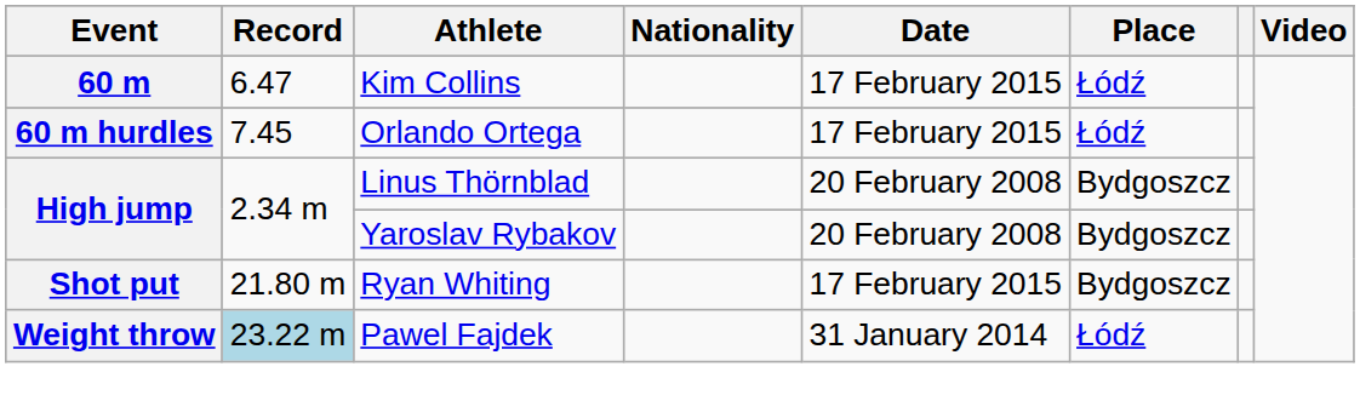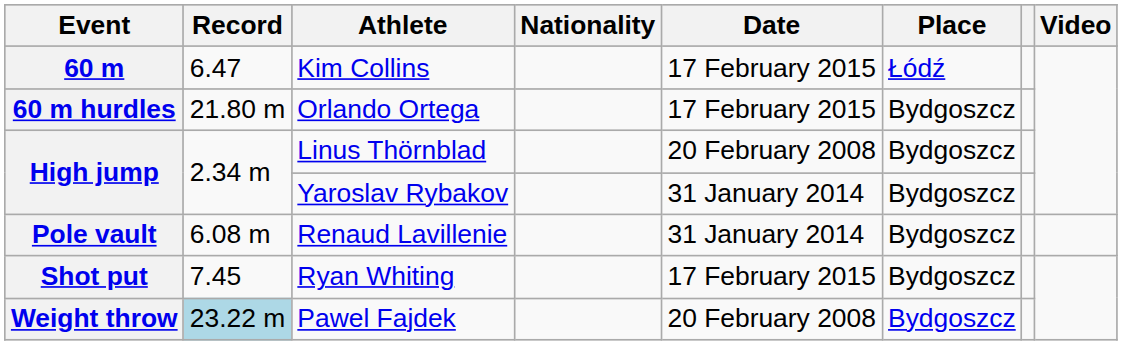Orlando Ortega | Record: 7.45 -> 21.80 m
Orlando Ortega | Place: Łódź -> Bydgoszcz
Yaroslav Rybakov | Date: 20 February 2008 -> 31 January 2014
+ row: Pole vault | 6.08 m | Renaud Lavillenie | 31 January 2014 | Bydgoszcz
Ryan Whiting | Record: 21.80 m -> 7.45
Pawel Fajdek | Date: 31 January 2014 -> 20 February 2008
Pawel Fajdek | Place: Łódź -> Bydgoszcz
